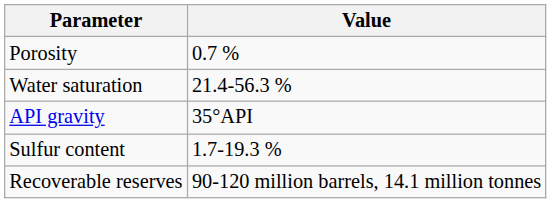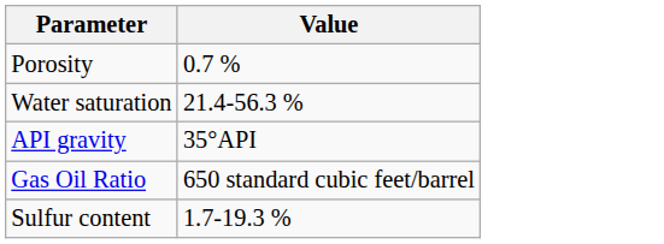+ row: Gas Oil Ratio | 650 standard cubic feet/barrel
- row: Recoverable reserves | 90-120 million barrels, 14.1 million tonnes
